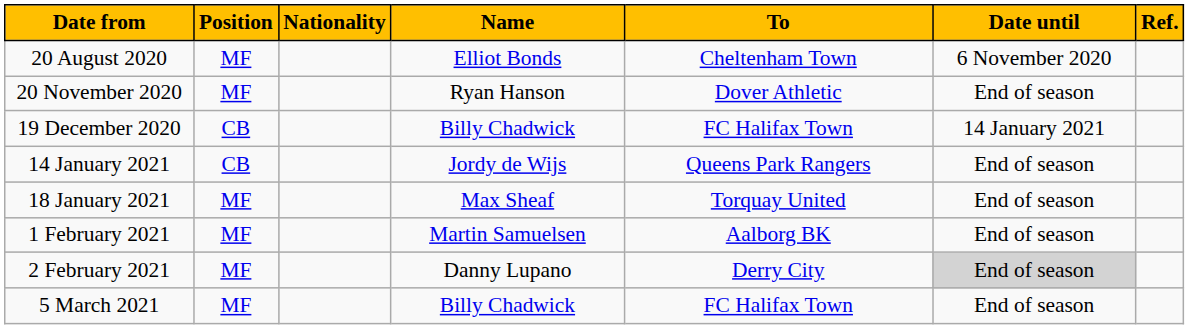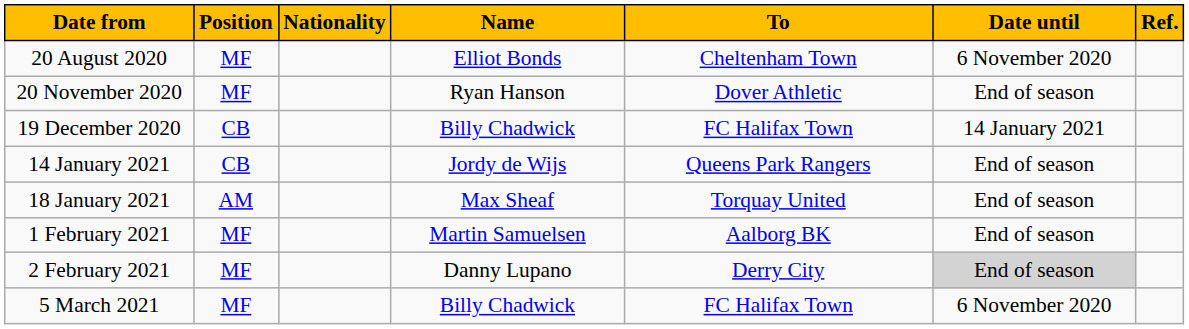18 January 2021 | Position: MF -> AM
5 March 2021 | Date until: End of season -> 6 November 2020
